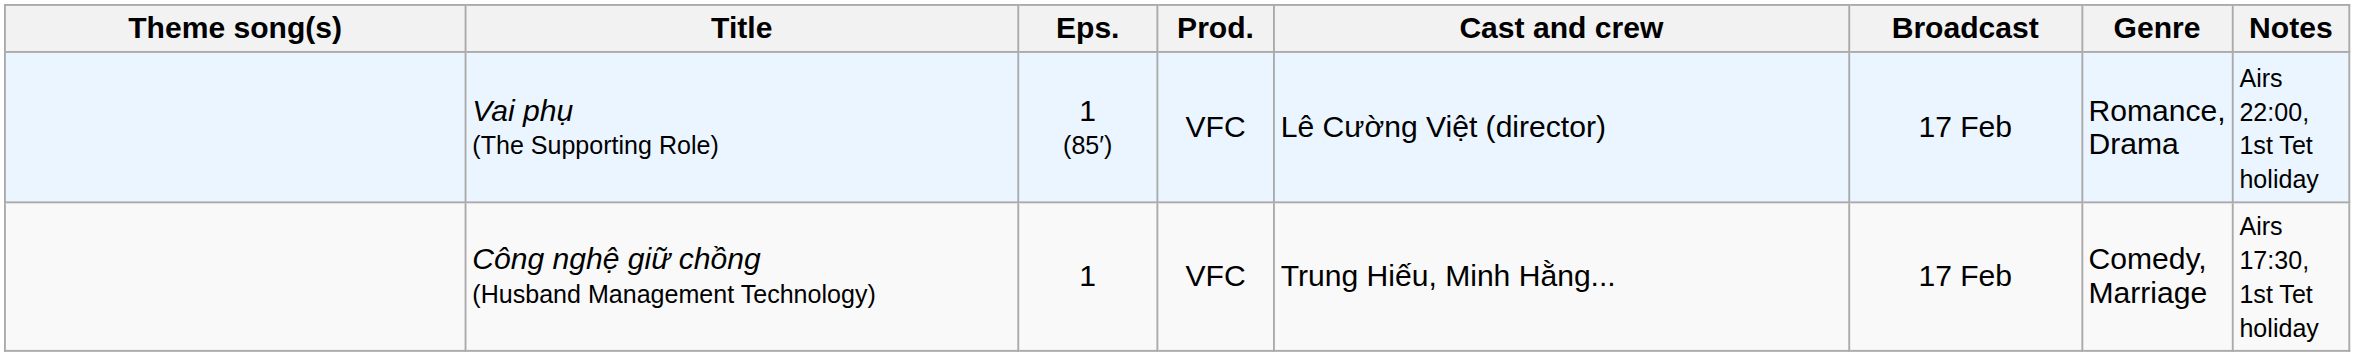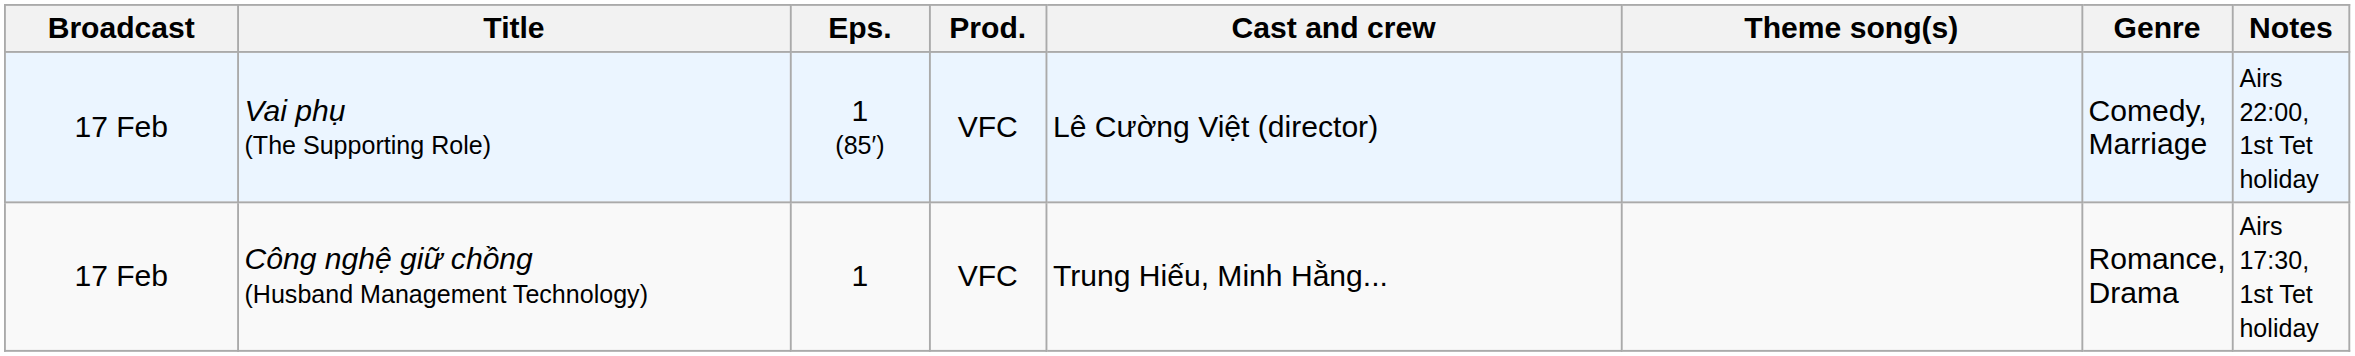columns swapped: Broadcast <-> Theme song(s)
Vai phụ (The Supporting Role) | Genre: Romance, Drama -> Comedy, Marriage
Công nghệ giữ chồng (Husband Management Technology) | Genre: Comedy, Marriage -> Romance, Drama
